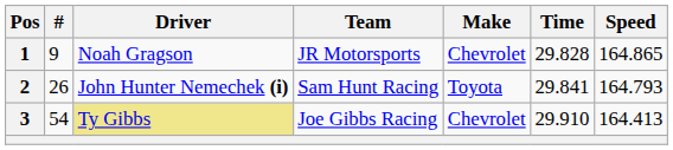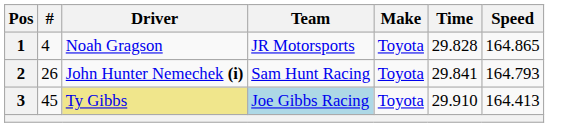1 | #: 9 -> 4
1 | Make: Chevrolet -> Toyota
3 | #: 54 -> 45
3 | Team: no background -> lightblue background
3 | Make: Chevrolet -> Toyota
